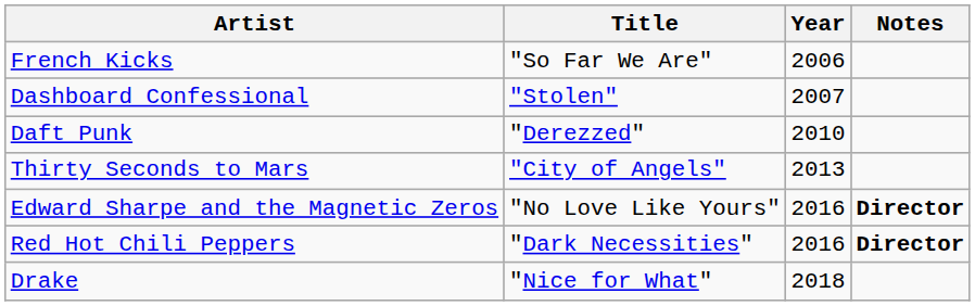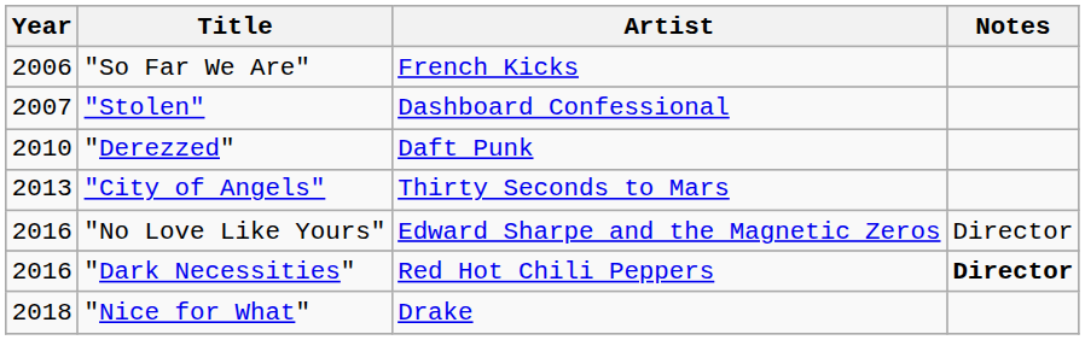columns swapped: Year <-> Artist
"No Love Like Yours" | Notes: bold -> normal
